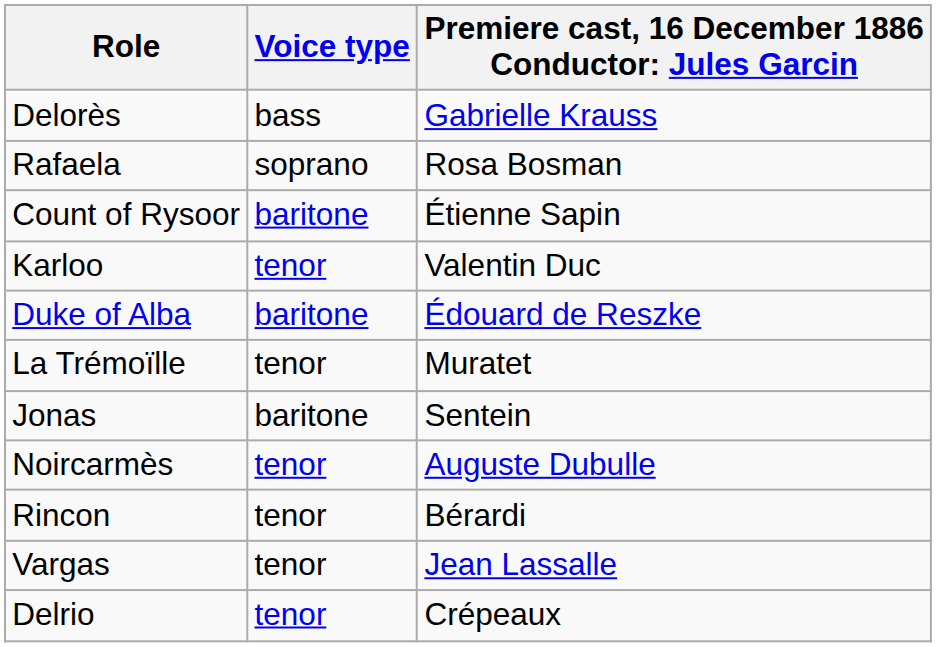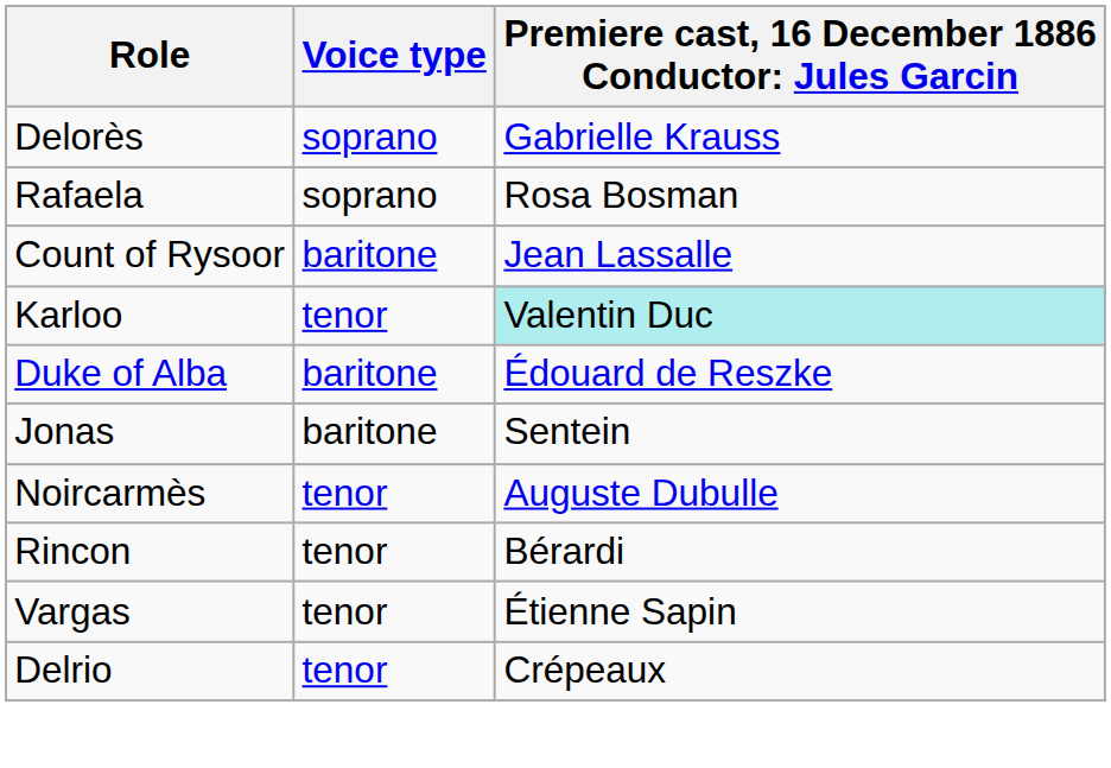Delorès | Voice type: bass -> soprano
Count of Rysoor | column 3: Étienne Sapin -> Jean Lassalle
Karloo | column 3: no background -> paleturquoise background
- row: La Trémoïlle | tenor | Muratet
Vargas | column 3: Jean Lassalle -> Étienne Sapin
